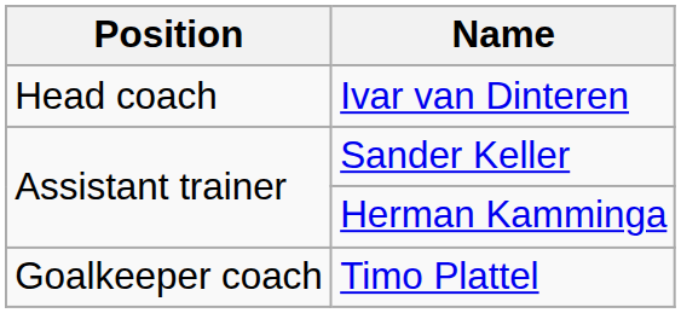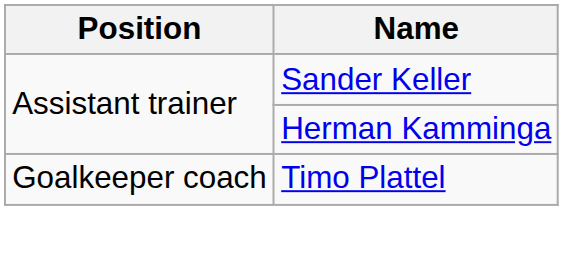- row: Head coach | Ivar van Dinteren
